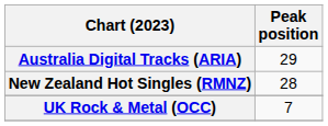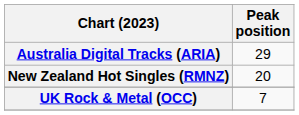New Zealand Hot Singles (RMNZ) | Peak position: 28 -> 20
